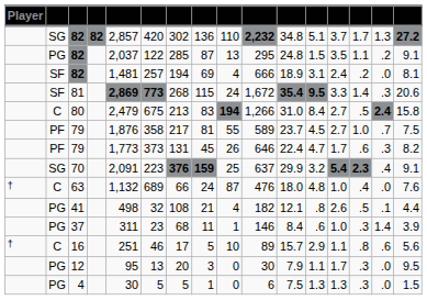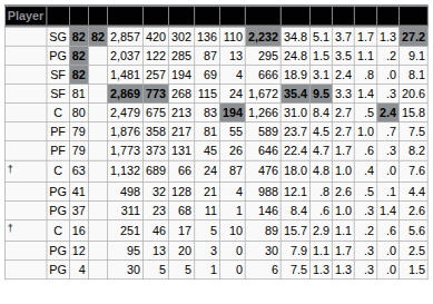SF / 82 | column 14: .2 -> .8
- row: SG | 70 | 2,091 | 223 | 376 | 159 | 25 | 637 | 29.9 | 3.2 | 5.4 | 2.3 | .4 | 9.1
41 | column 7: 108 -> 128
41 | column 10: 182 -> 988
37 | column 16: 3.9 -> 2.6
16 | column 14: .8 -> .2
12 | column 16: 9.5 -> 2.5
